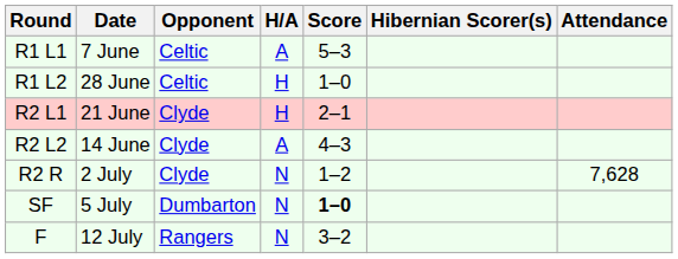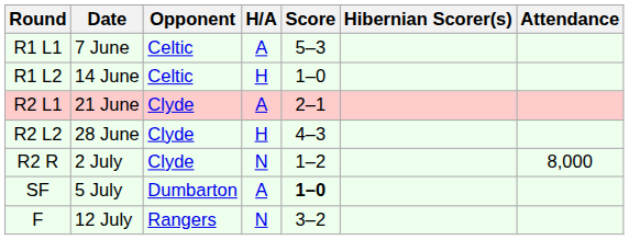R1 L2 | Date: 28 June -> 14 June
R2 L1 | H/A: H -> A
R2 L2 | Date: 14 June -> 28 June
R2 L2 | H/A: A -> H
R2 R | Attendance: 7,628 -> 8,000
SF | H/A: N -> A
